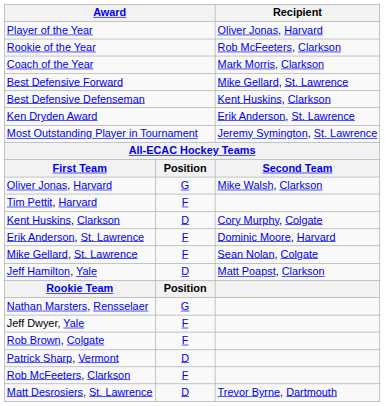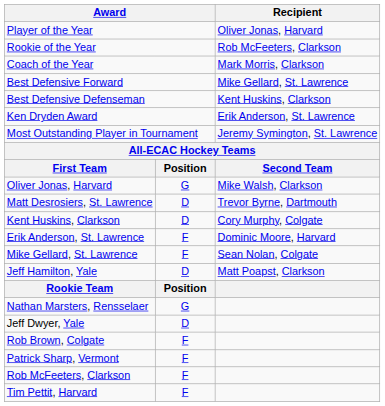rows swapped: Matt Desrosiers, St. Lawrence <-> Tim Pettit, Harvard
Jeff Dwyer, Yale | column 2: F -> D
Patrick Sharp, Vermont | column 2: D -> F
